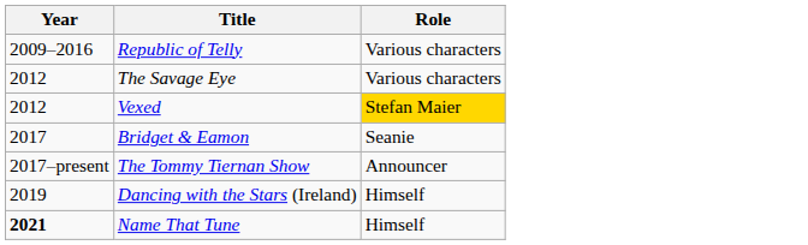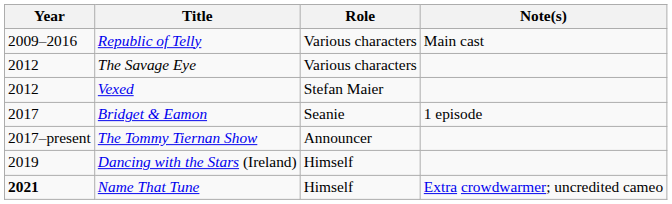+ column: Note(s) | Main cast | 1 episode | Extra crowdwarmer; uncredited cameo
Vexed | Role: gold background -> no background
